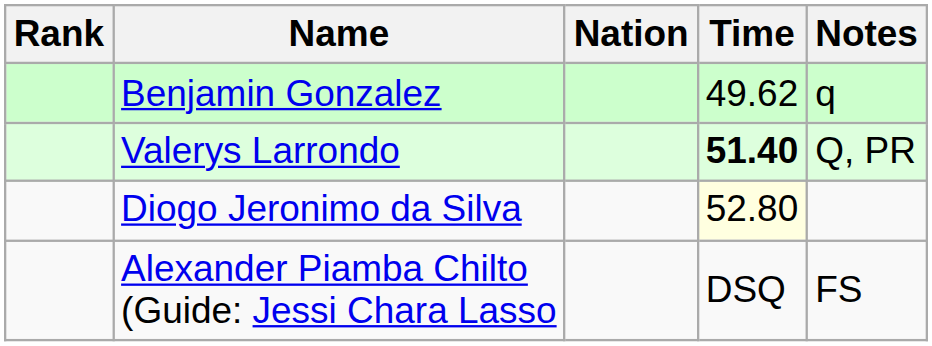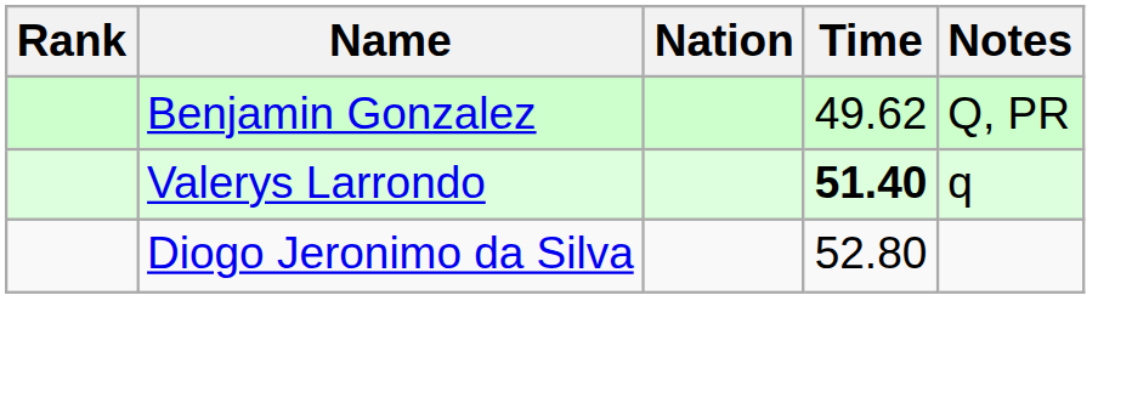Benjamin Gonzalez | Notes: q -> Q, PR
Valerys Larrondo | Notes: Q, PR -> q
Diogo Jeronimo da Silva | Time: lightyellow background -> no background
- row: Alexander Piamba Chilto (Guide: Jessi Chara Lasso | DSQ | FS
